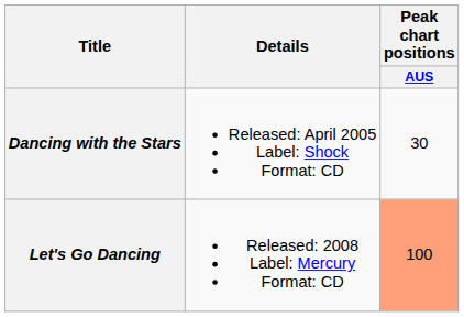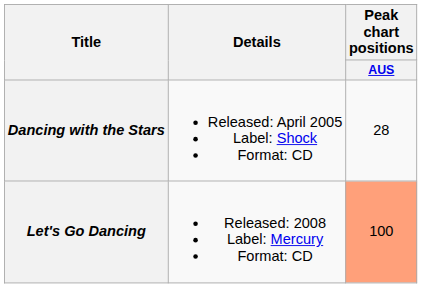Dancing with the Stars | Peak chart positions / AUS: 30 -> 28
